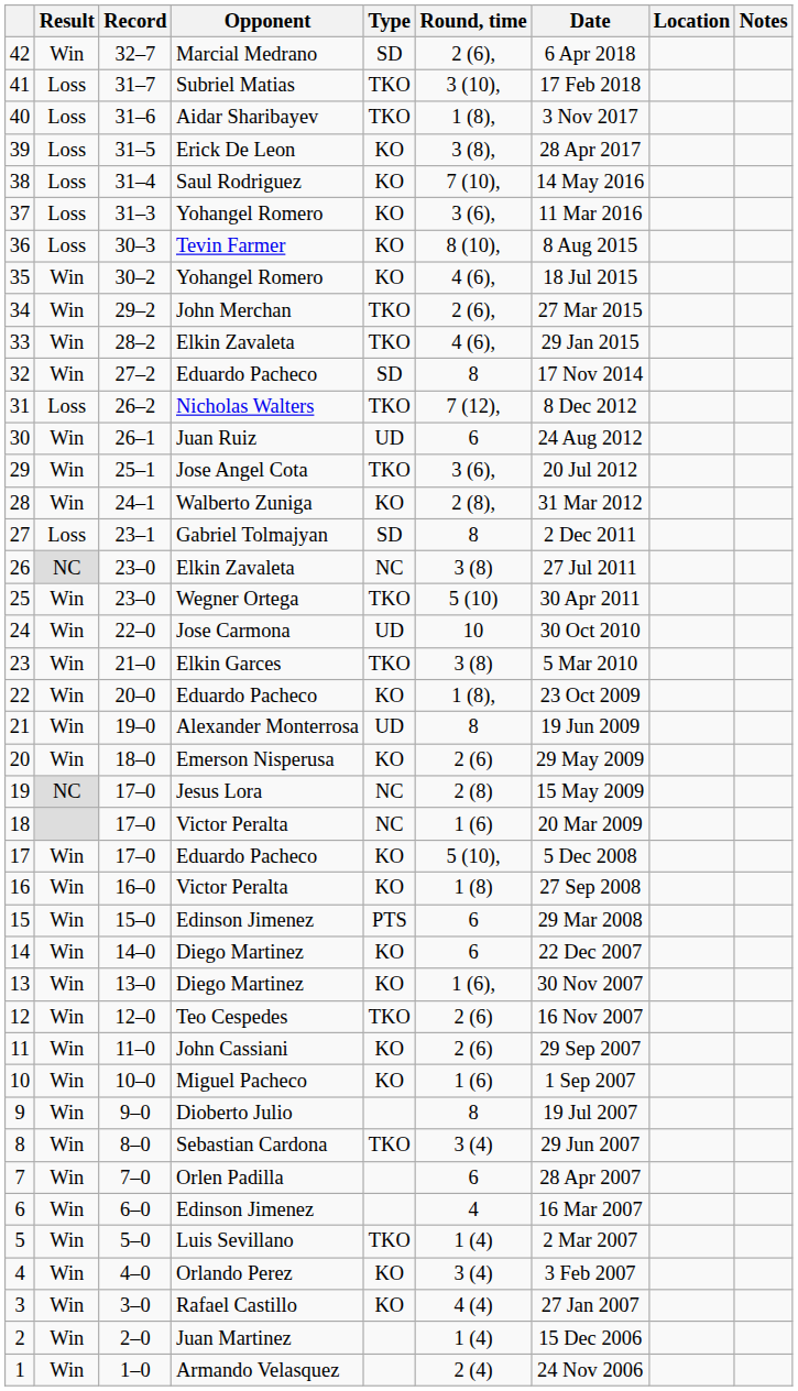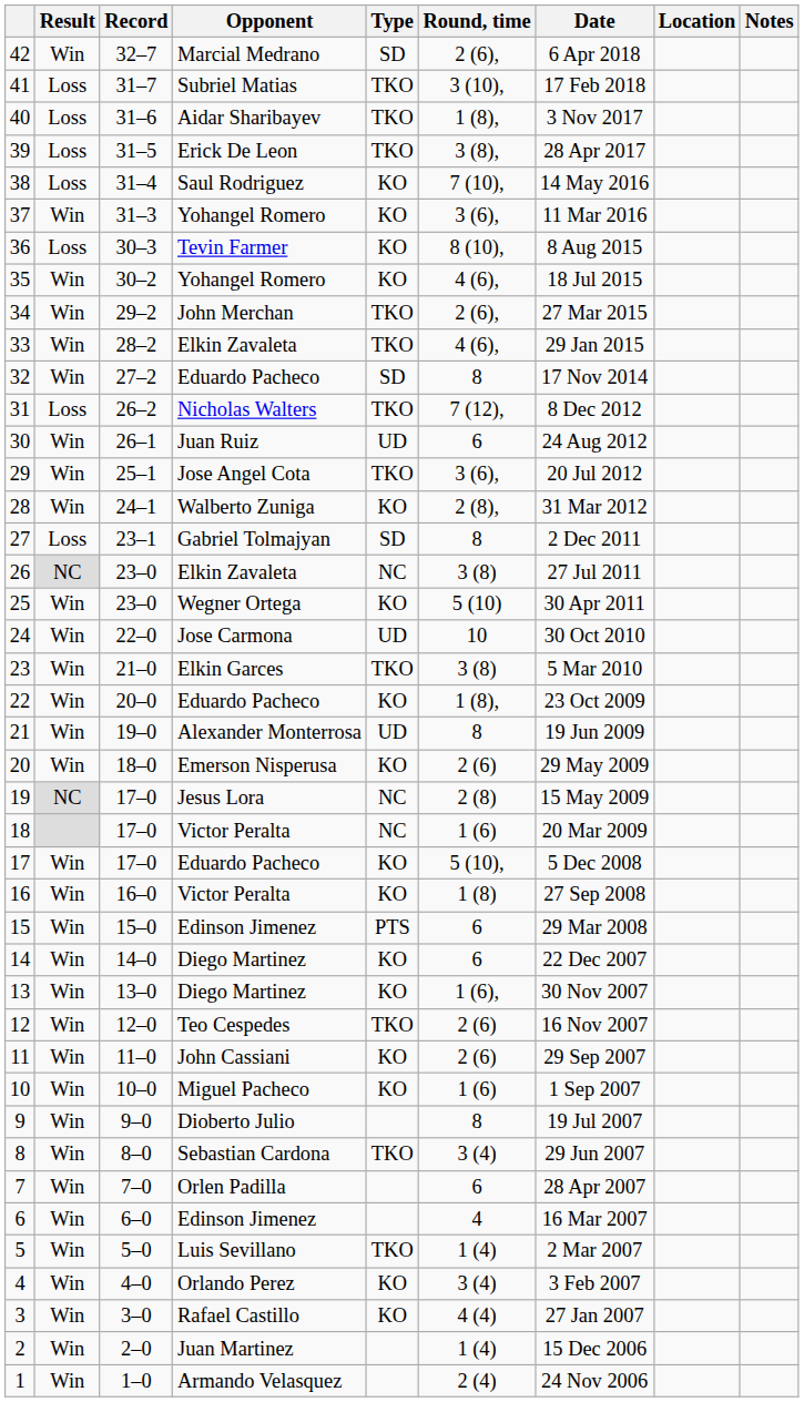39 | Type: KO -> TKO
37 | Result: Loss -> Win
25 | Type: TKO -> KO
